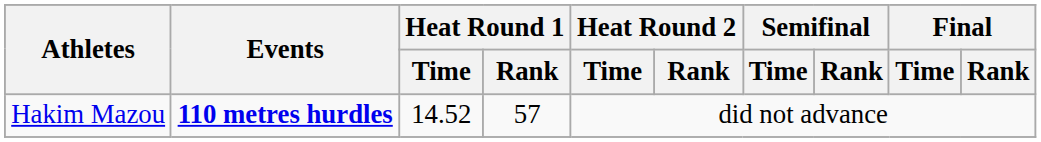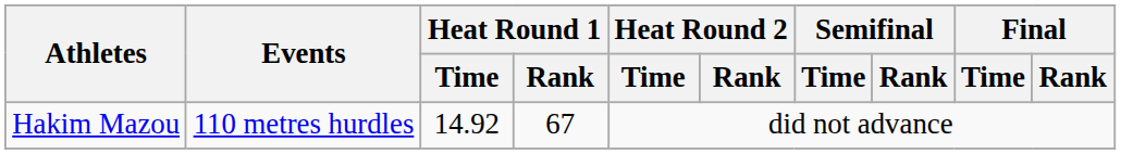Hakim Mazou | Events: bold -> normal
Hakim Mazou | Heat Round 1 / Time: 14.52 -> 14.92
Hakim Mazou | Heat Round 1 / Rank: 57 -> 67
